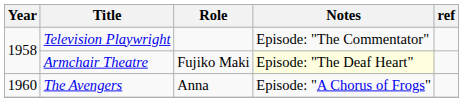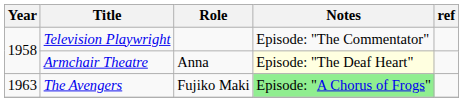Armchair Theatre | Role: Fujiko Maki -> Anna
The Avengers | Year: 1960 -> 1963
The Avengers | Role: Anna -> Fujiko Maki
The Avengers | Notes: no background -> lightgreen background
